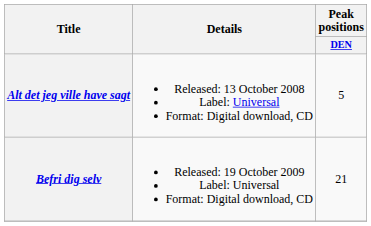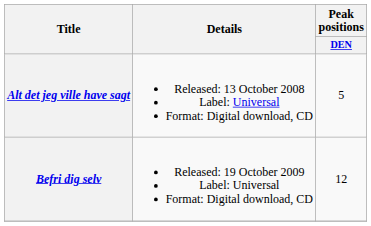Befri dig selv | Peak positions / DEN: 21 -> 12
